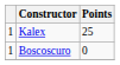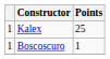Boscoscuro | Points: 0 -> 1
